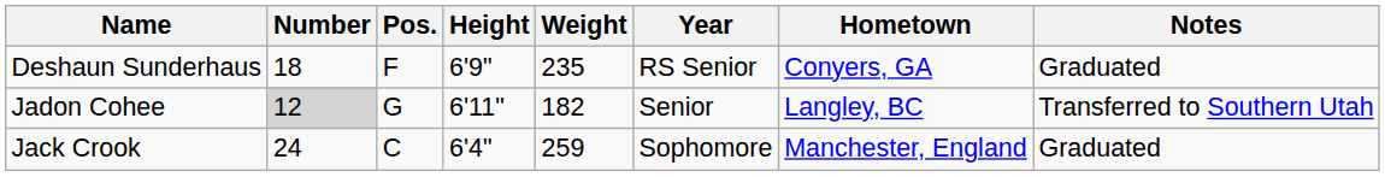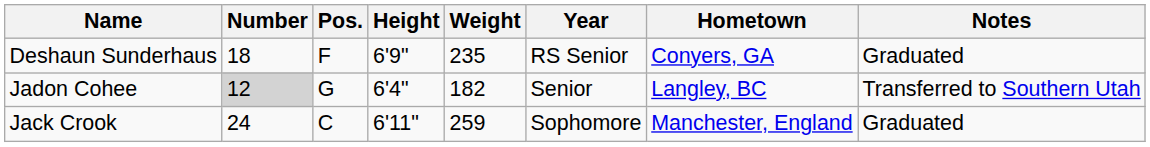Jadon Cohee | Height: 6'11" -> 6'4"
Jack Crook | Height: 6'4" -> 6'11"
